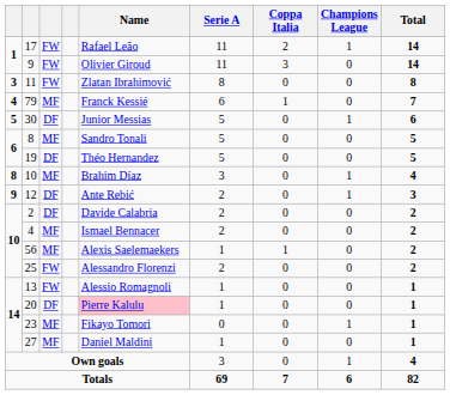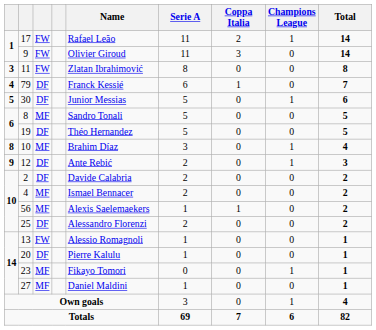79 | column 3: MF -> DF
25 | column 3: FW -> DF
20 | Name: pink background -> no background
